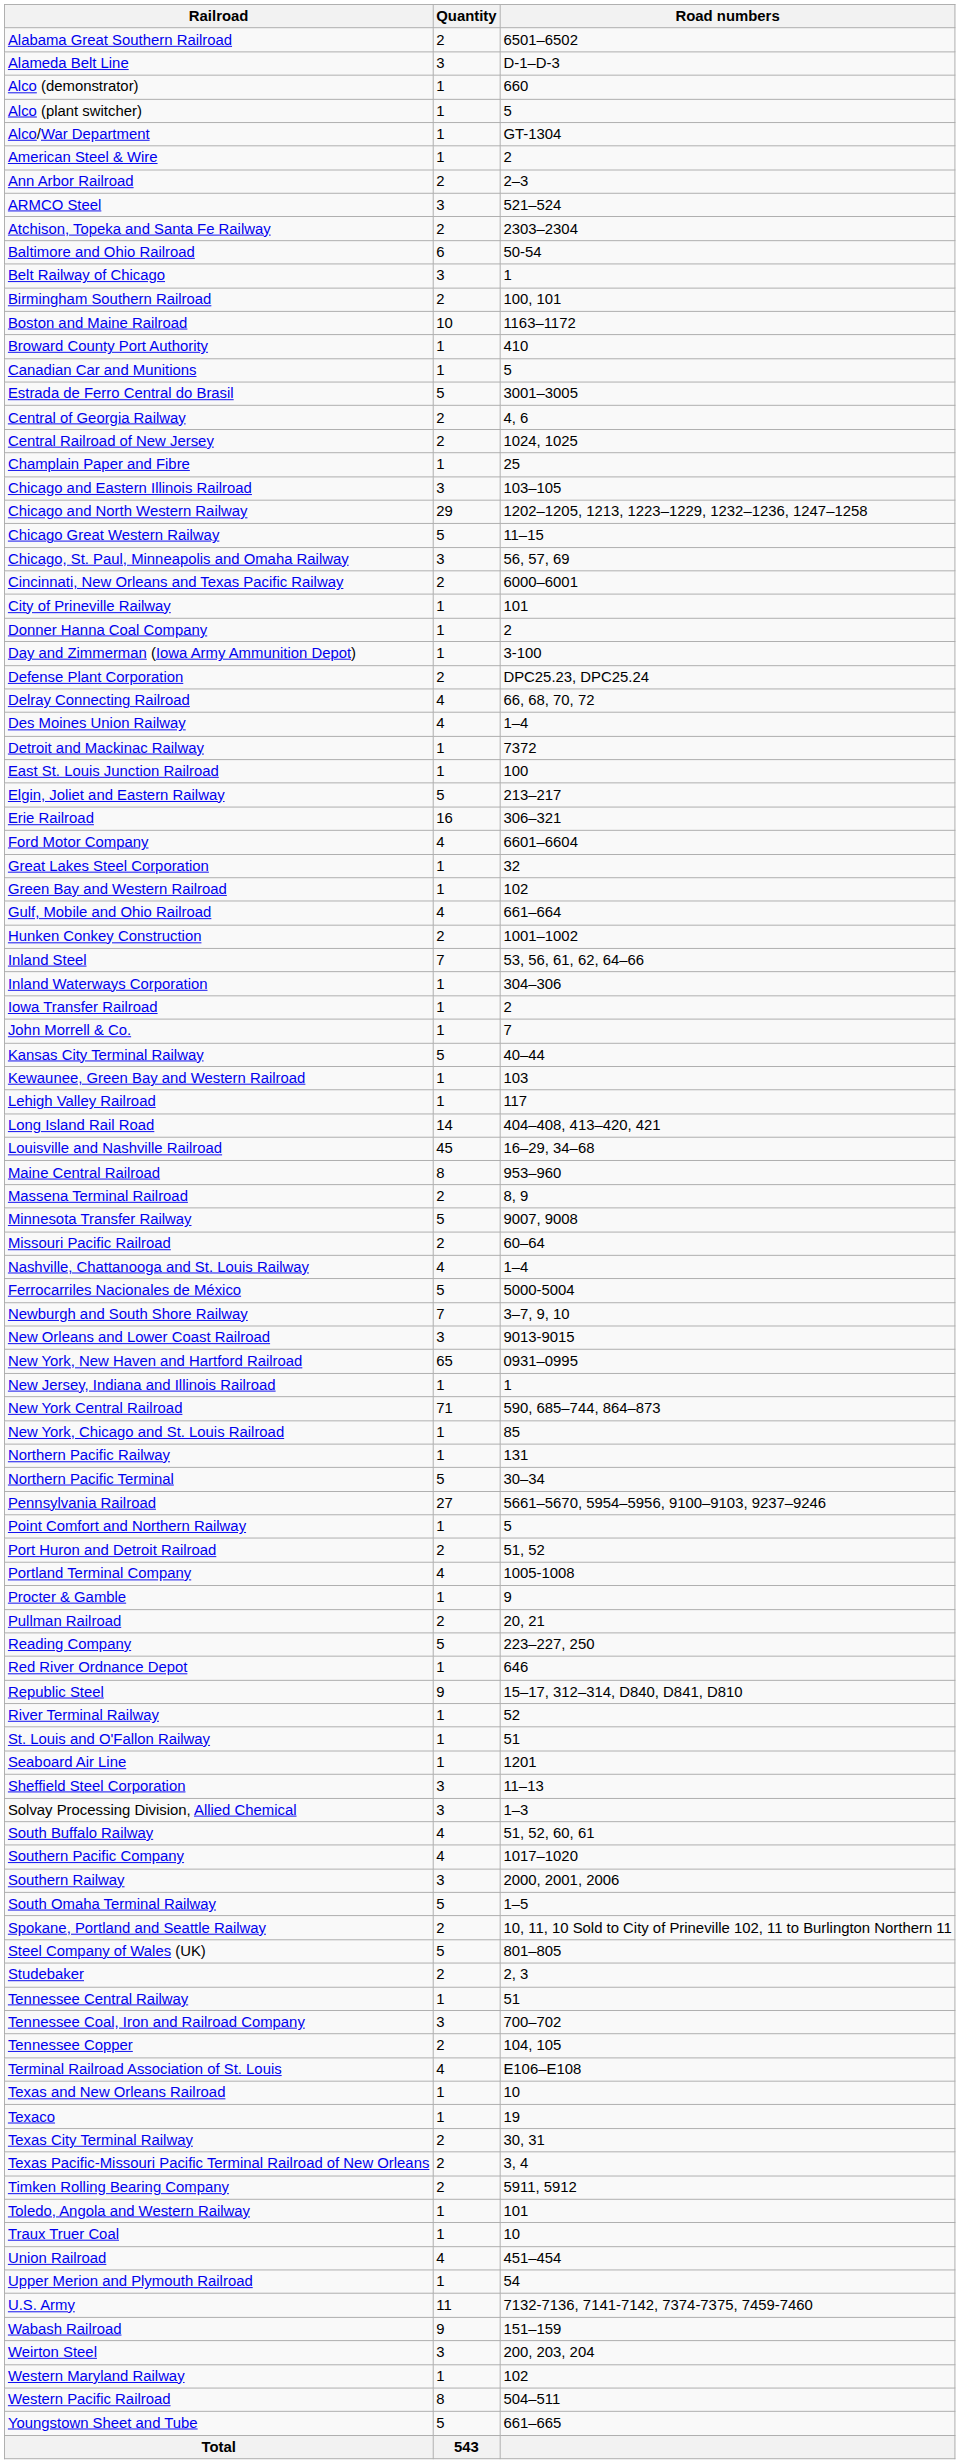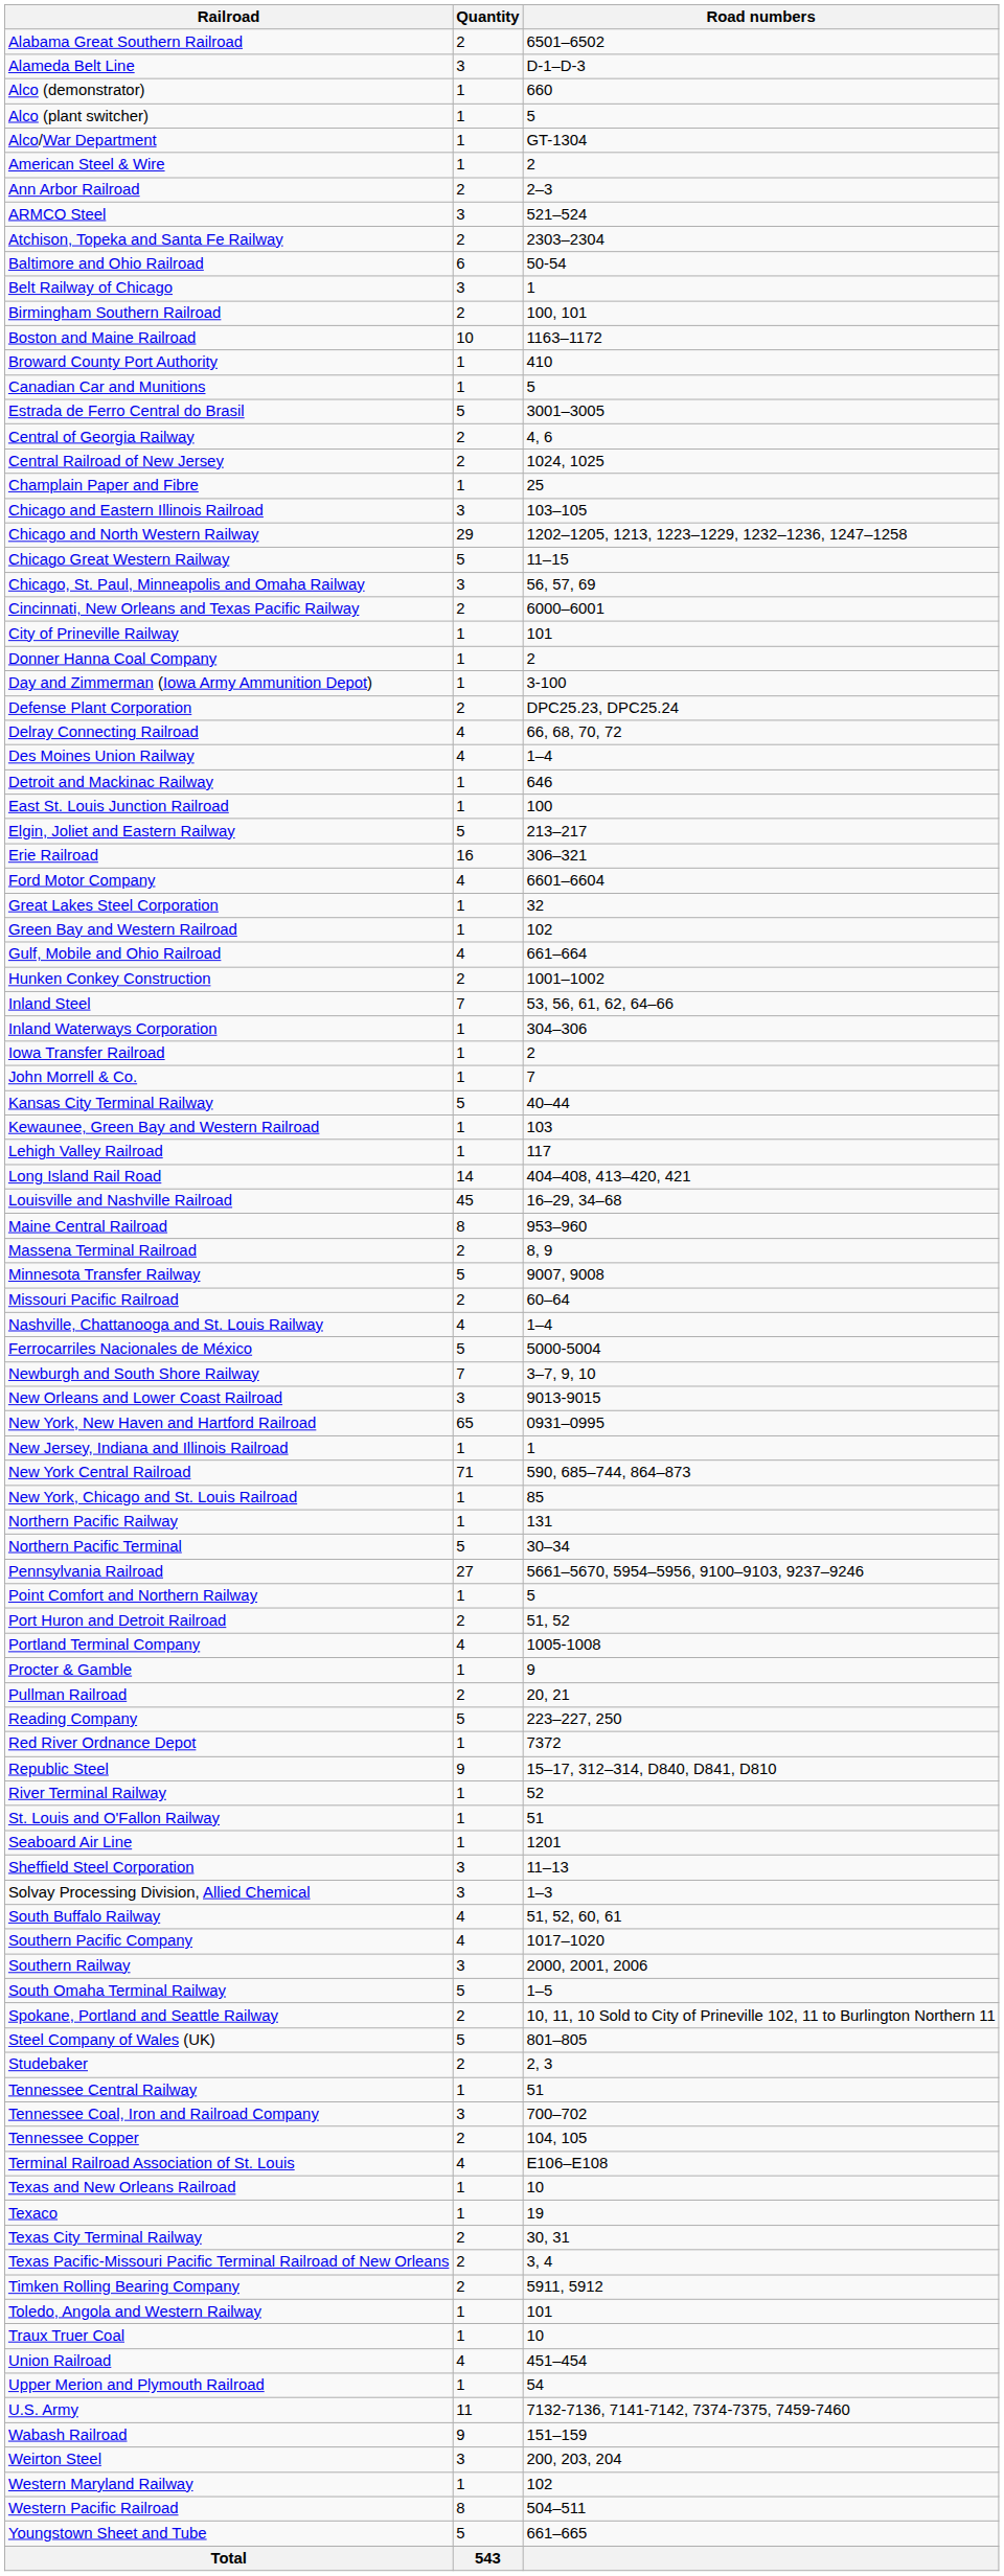Detroit and Mackinac Railway | Road numbers: 7372 -> 646
Red River Ordnance Depot | Road numbers: 646 -> 7372
